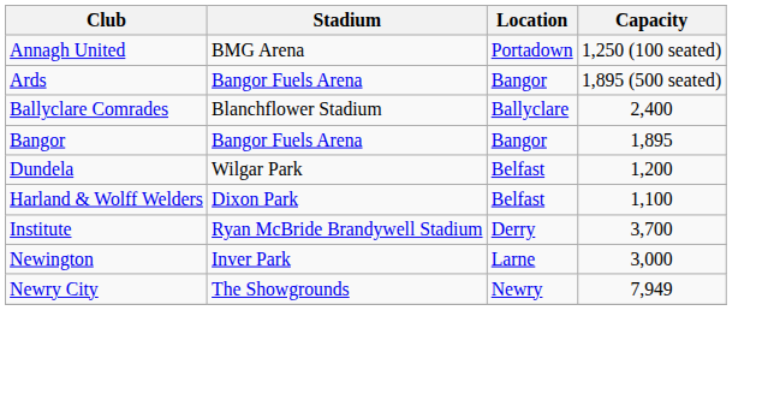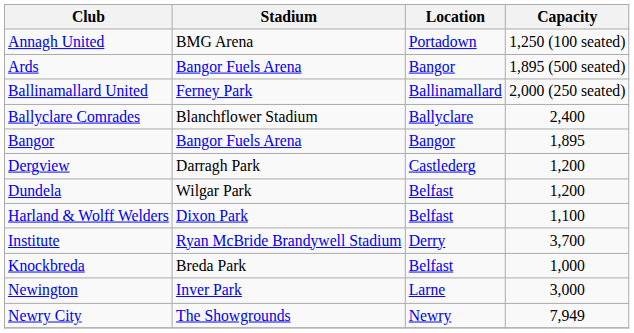+ row: Ballinamallard United | Ferney Park | Ballinamallard | 2,000 (250 seated)
+ row: Dergview | Darragh Park | Castlederg | 1,200
+ row: Knockbreda | Breda Park | Belfast | 1,000
